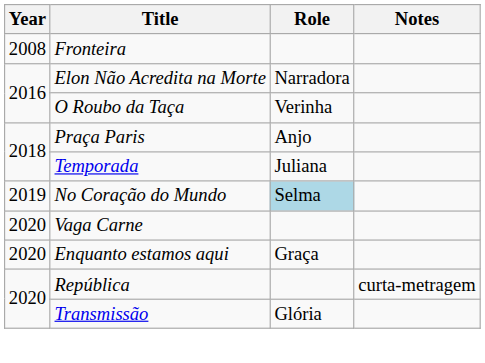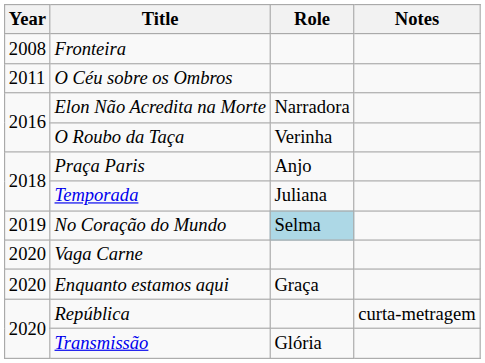+ row: 2011 | O Céu sobre os Ombros
